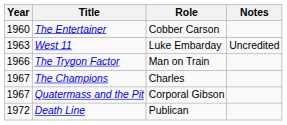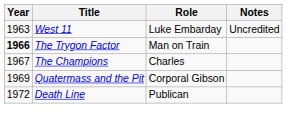- row: 1960 | The Entertainer | Cobber Carson
The Trygon Factor | Year: normal -> bold
Quatermass and the Pit | Year: 1967 -> 1969
